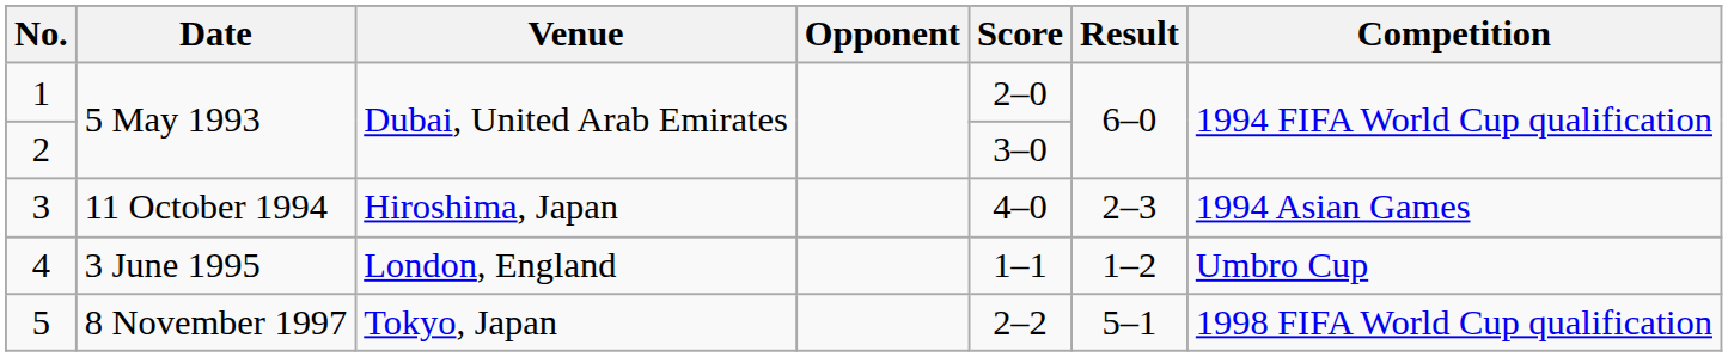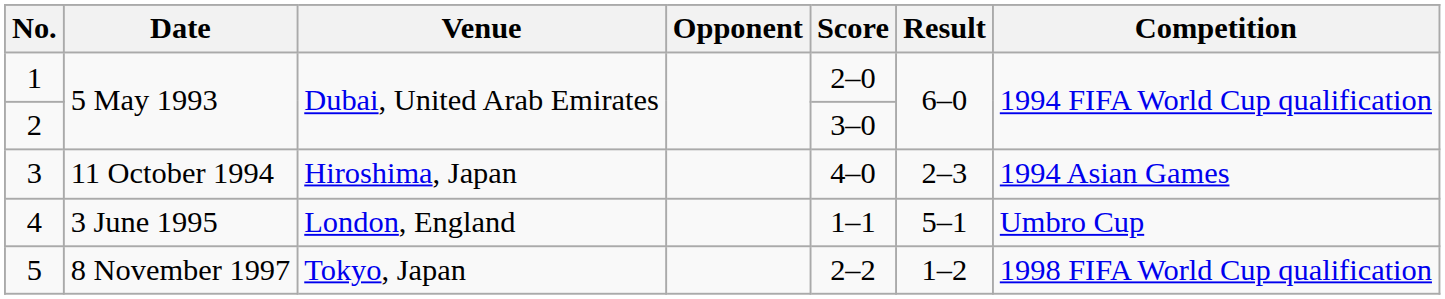4 | Result: 1–2 -> 5–1
5 | Result: 5–1 -> 1–2
